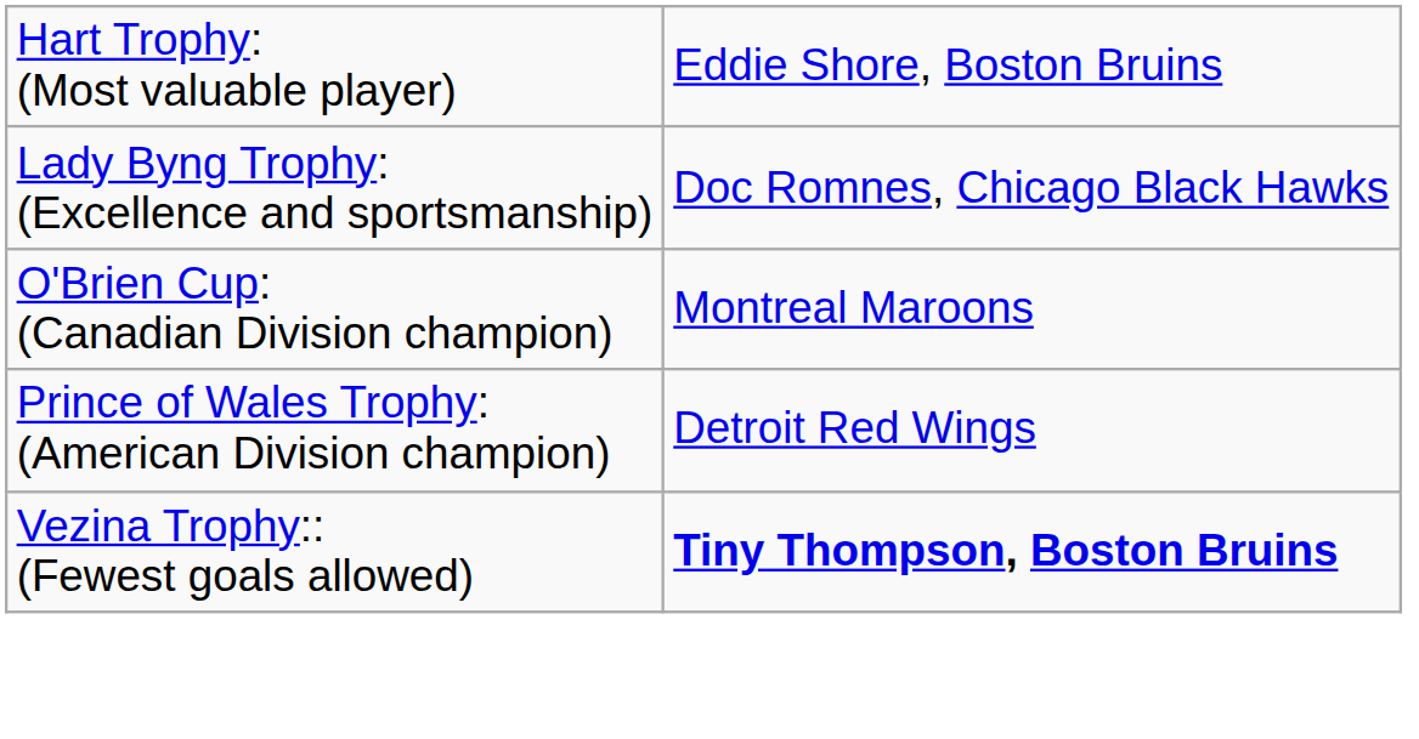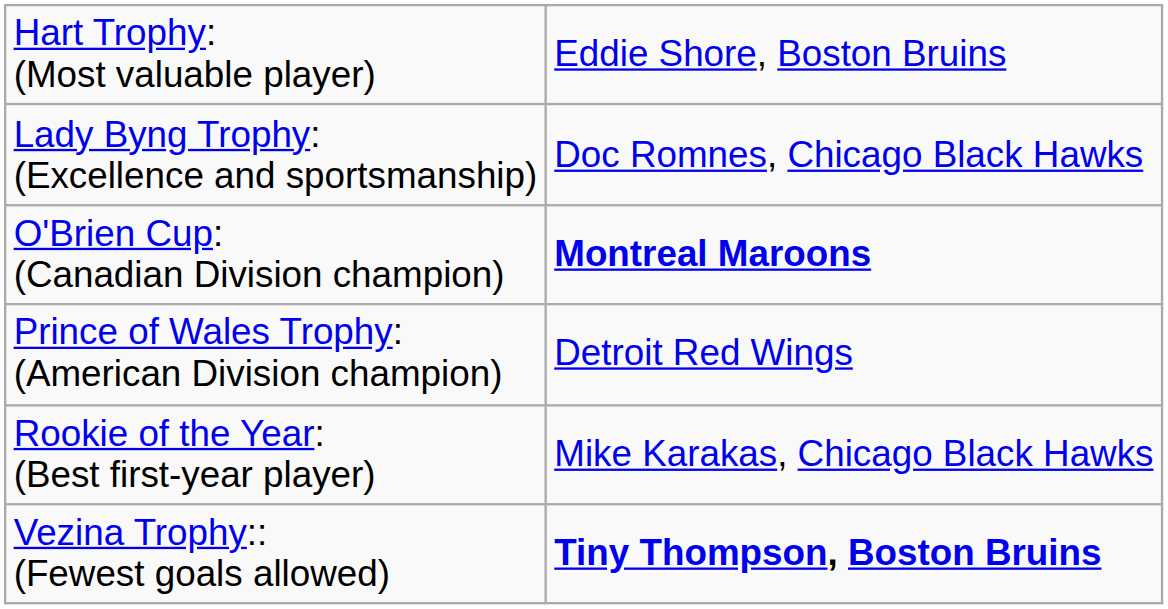O'Brien Cup: (Canadian Division champion) | column 2: normal -> bold
+ row: Rookie of the Year: (Best first-year player) | Mike Karakas, Chicago Black Hawks
